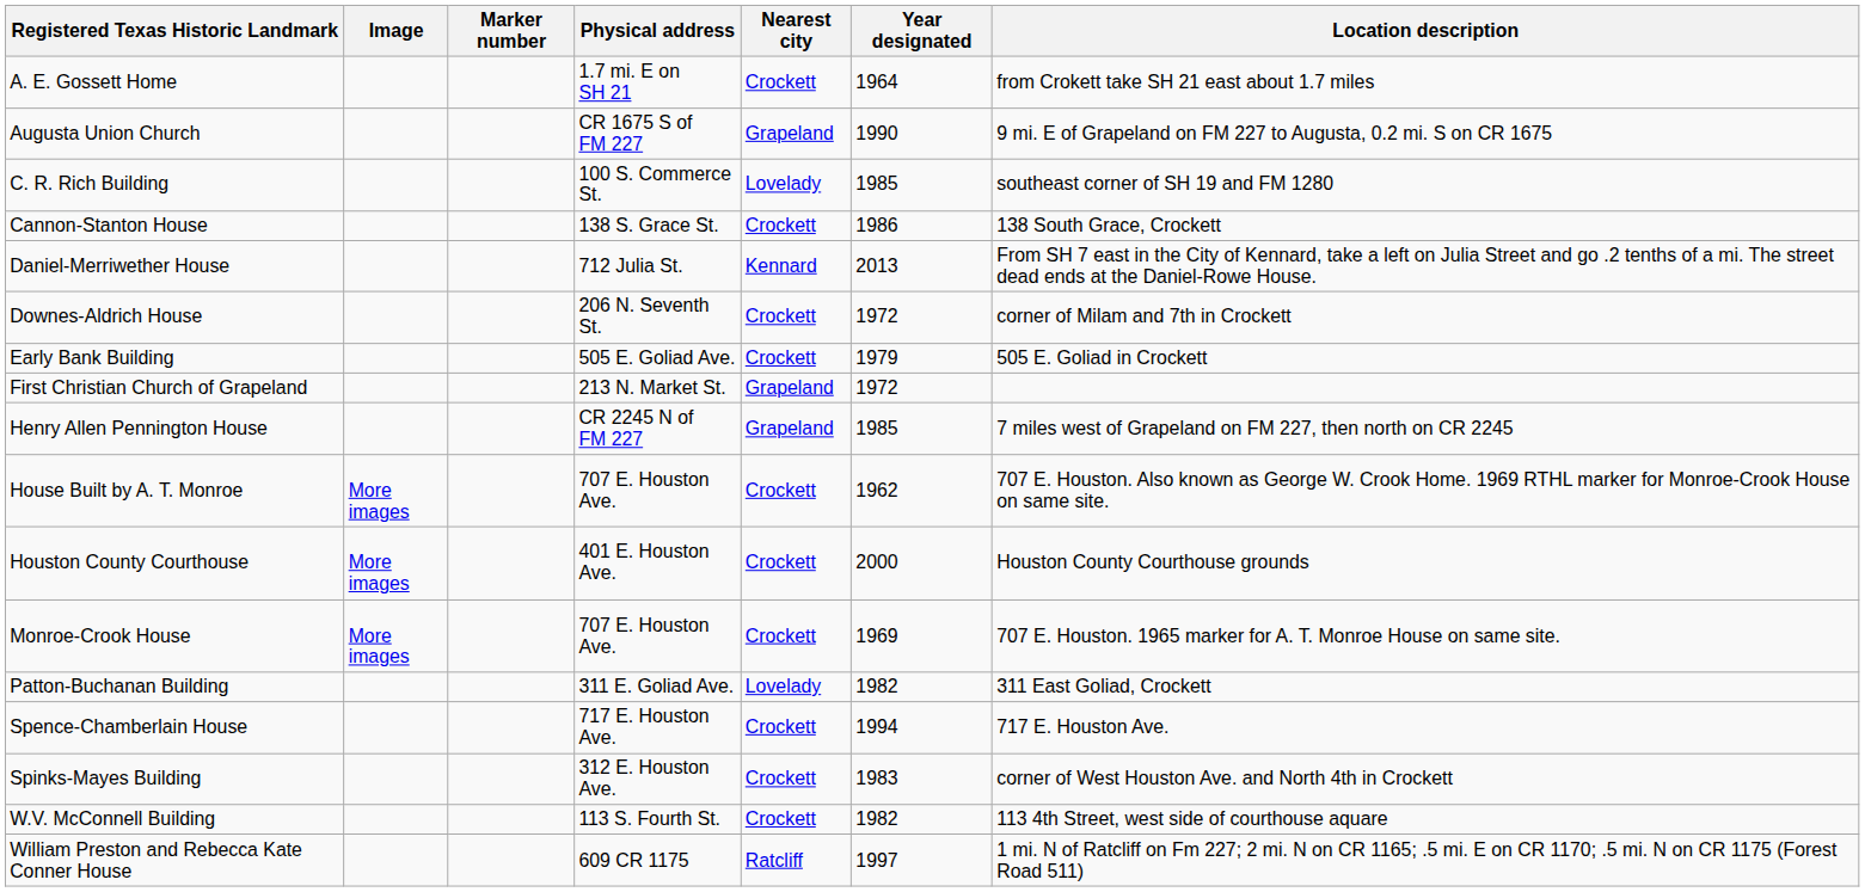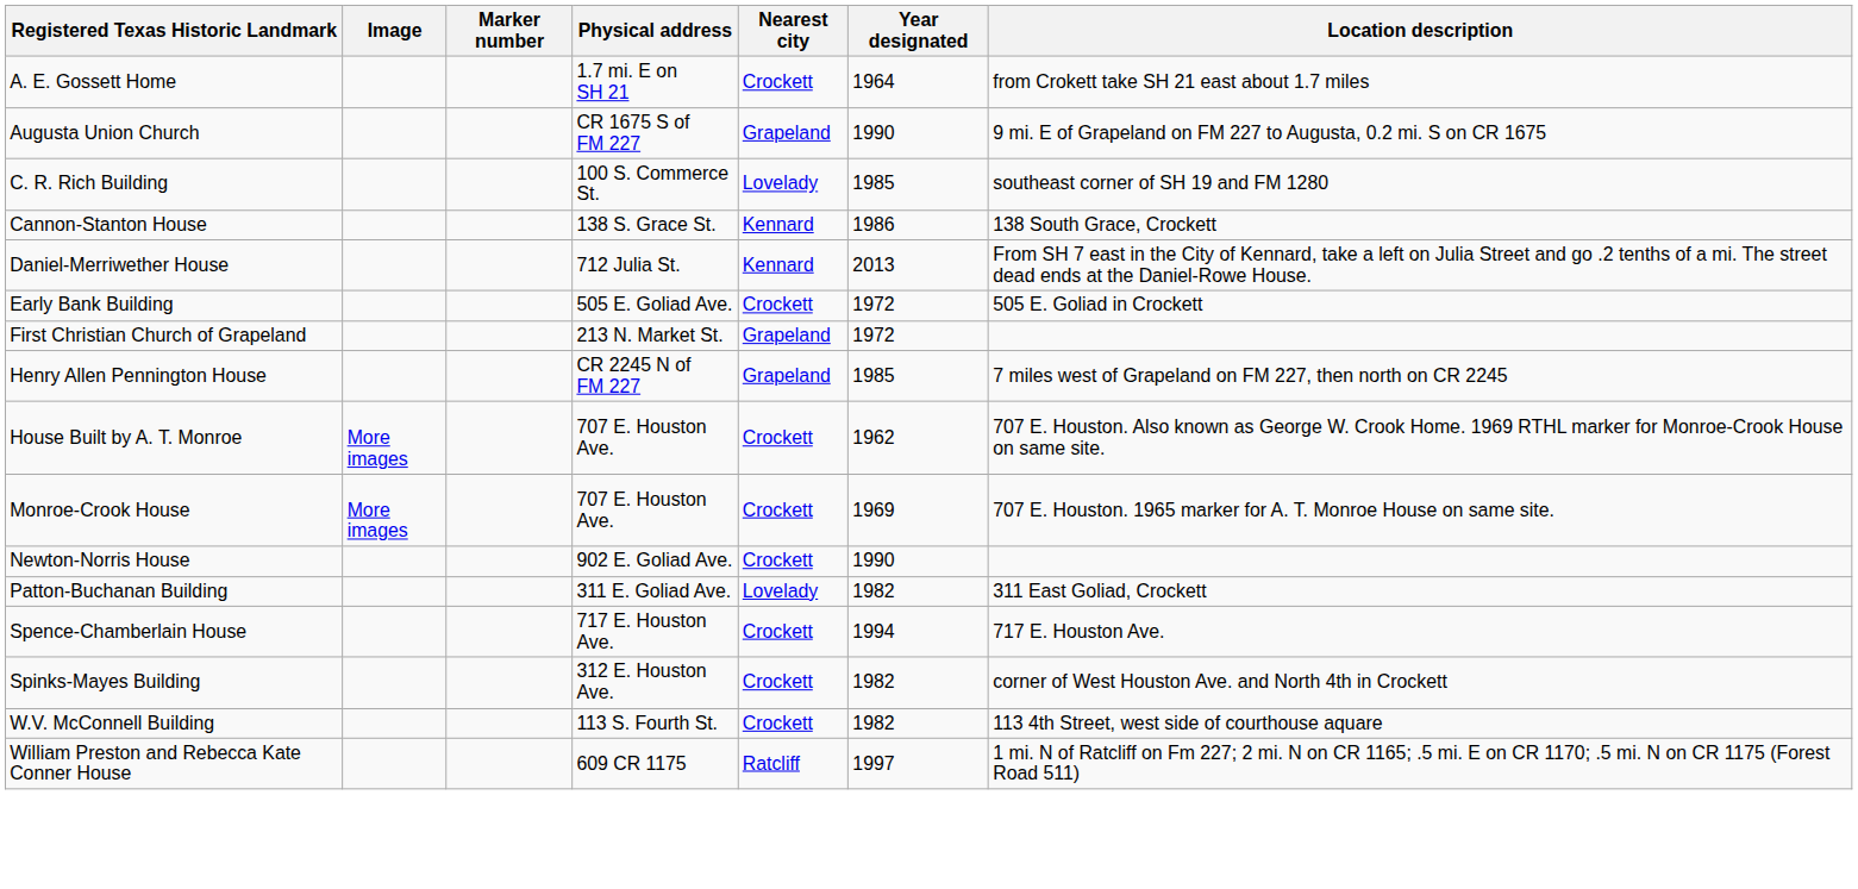Cannon-Stanton House | Nearest city: Crockett -> Kennard
- row: Downes-Aldrich House | 206 N. Seventh St. | Crockett | 1972 | corner of Milam and 7th in Crockett
Early Bank Building | Year designated: 1979 -> 1972
- row: Houston County Courthouse | More images | 401 E. Houston Ave. | Crockett | 2000 | Houston County Courthouse grounds
+ row: Newton-Norris House | 902 E. Goliad Ave. | Crockett | 1990
Spinks-Mayes Building | Year designated: 1983 -> 1982
